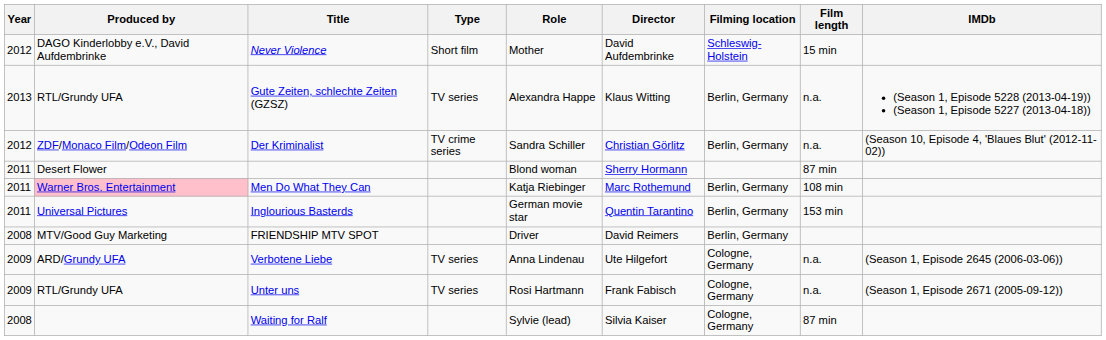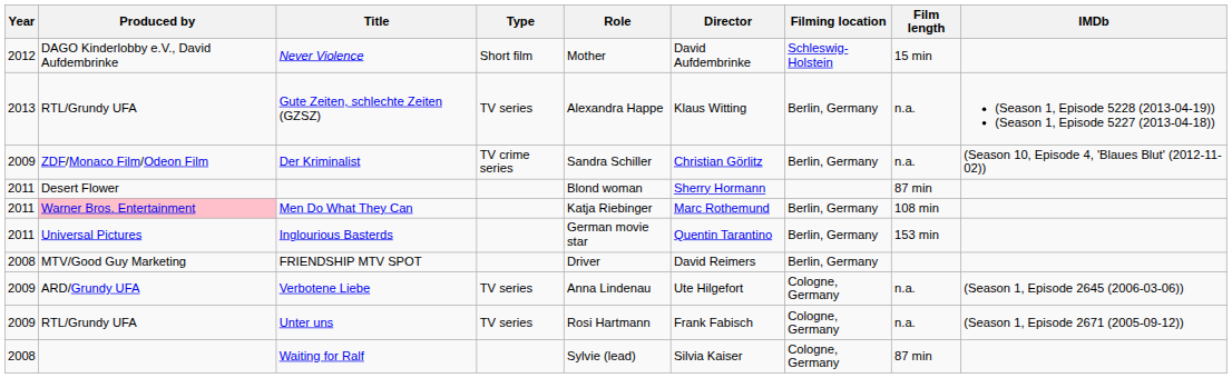Der Kriminalist | Year: 2012 -> 2009
